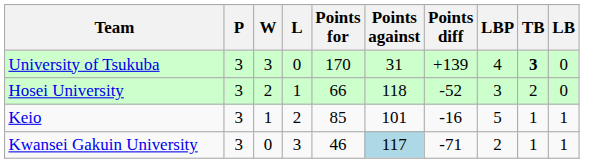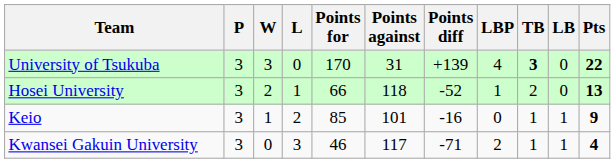+ column: Pts | 22 | 13 | 9 | 4
Hosei University | LBP: 3 -> 1
Keio | LBP: 5 -> 0
Kwansei Gakuin University | Points against: lightblue background -> no background
